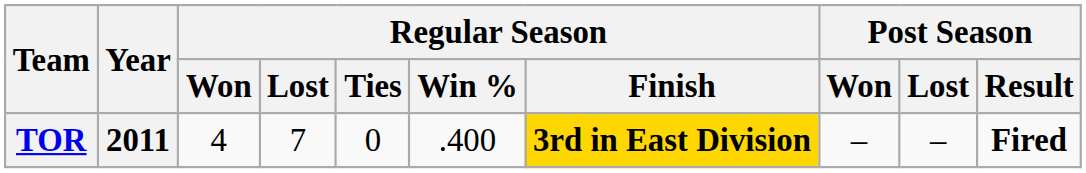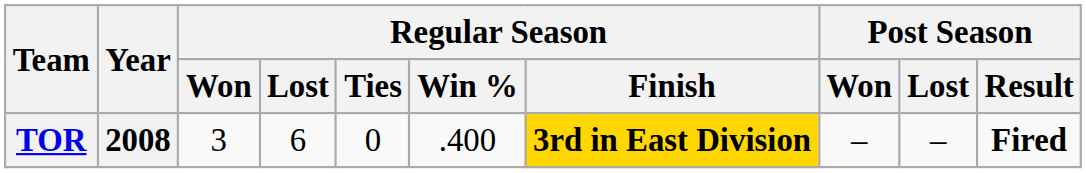TOR | Year: 2011 -> 2008
TOR | Regular Season / Won: 4 -> 3
TOR | Regular Season / Lost: 7 -> 6
